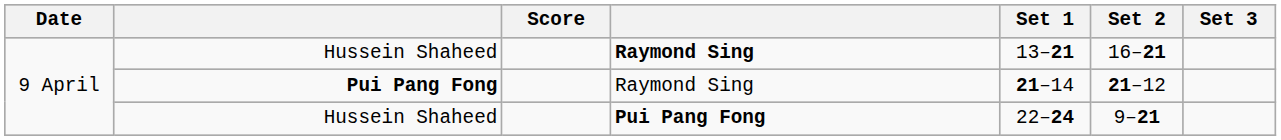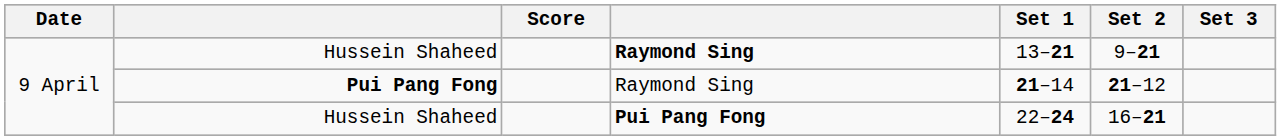Hussein Shaheed / Raymond Sing | Set 2: 16–21 -> 9–21
Hussein Shaheed / Pui Pang Fong | Set 2: 9–21 -> 16–21
